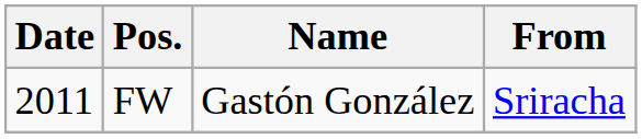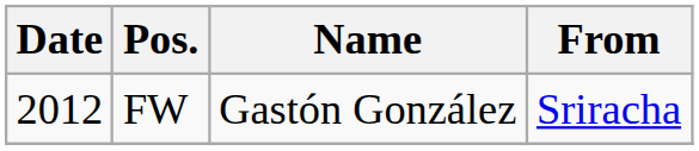FW | Date: 2011 -> 2012
